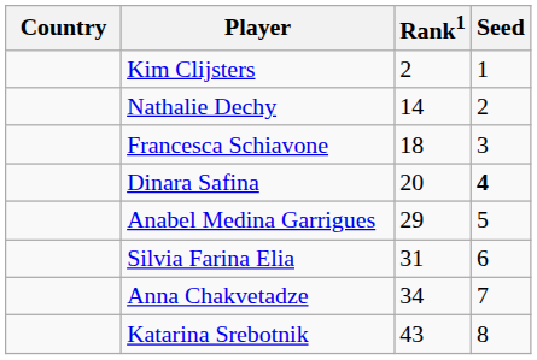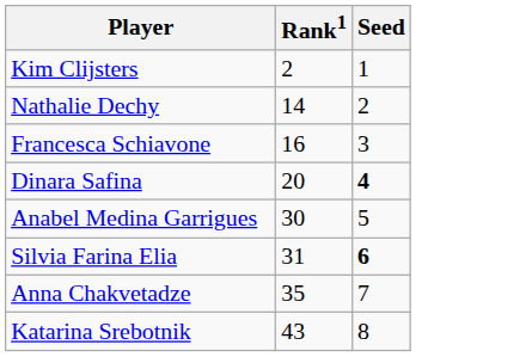- column: Country
Francesca Schiavone | Rank1: 18 -> 16
Anabel Medina Garrigues | Rank1: 29 -> 30
Silvia Farina Elia | Seed: normal -> bold
Anna Chakvetadze | Rank1: 34 -> 35
